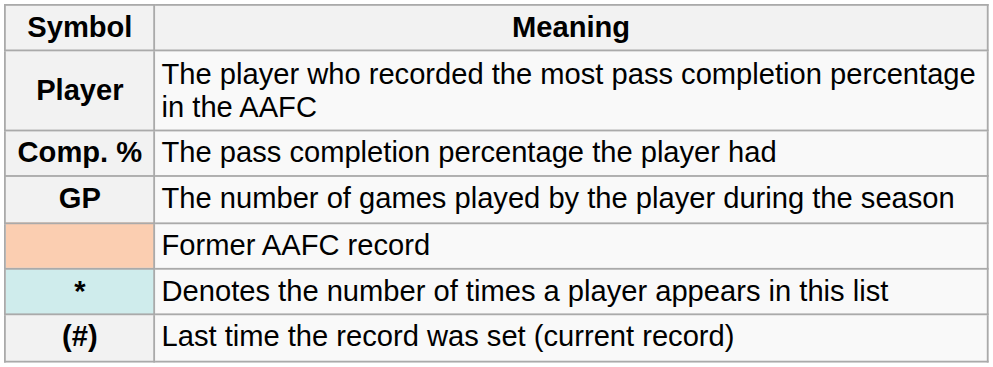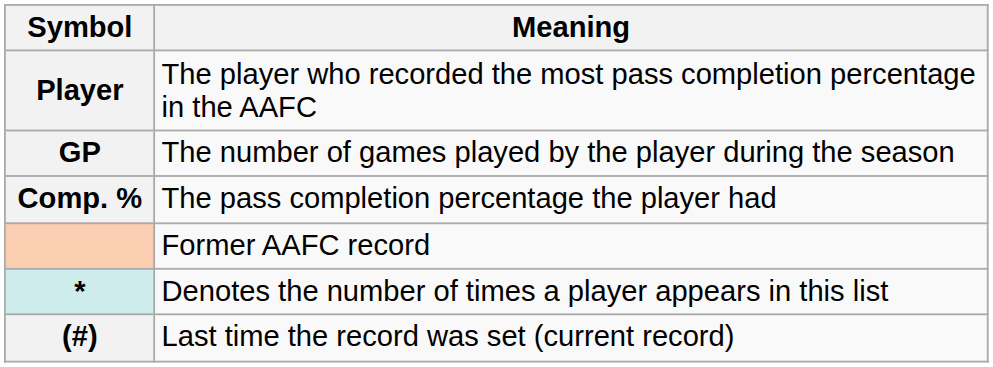rows swapped: Comp. % <-> GP
